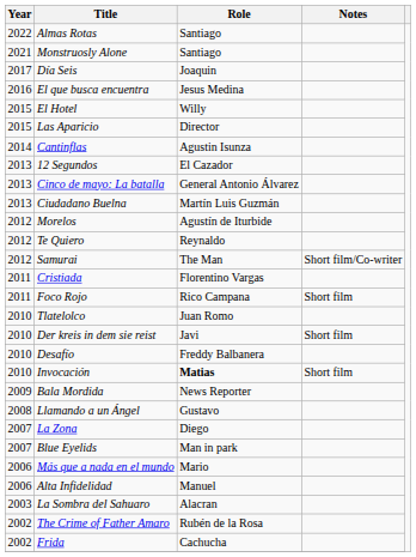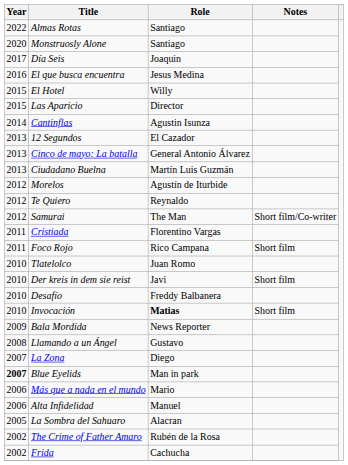Monstruosly Alone | Year: 2021 -> 2020
Blue Eyelids | Year: normal -> bold
La Sombra del Sahuaro | Year: 2003 -> 2005
